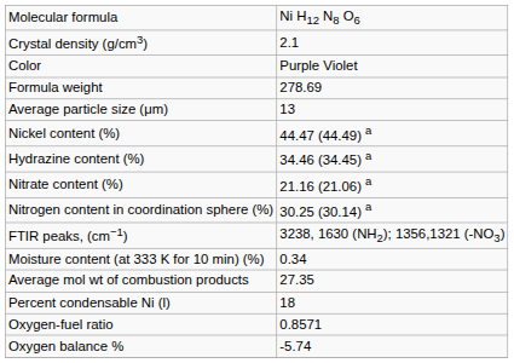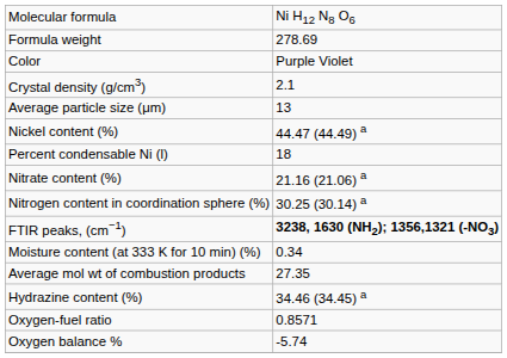rows swapped: Formula weight <-> Crystal density (g/cm3)
rows swapped: Hydrazine content (%) <-> Percent condensable Ni (l)
FTIR peaks, (cm−1) | column 2: normal -> bold
